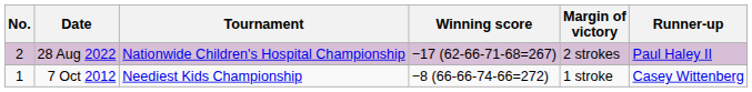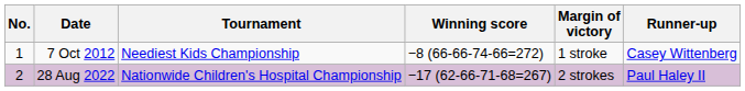rows swapped: 7 Oct 2012 <-> 28 Aug 2022
